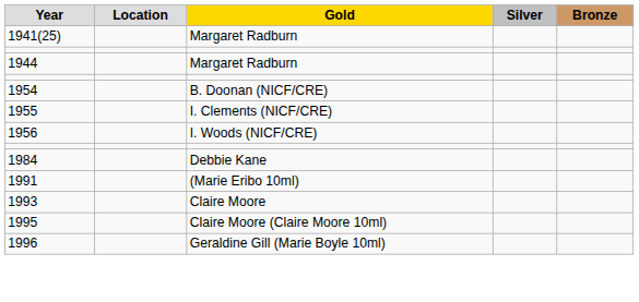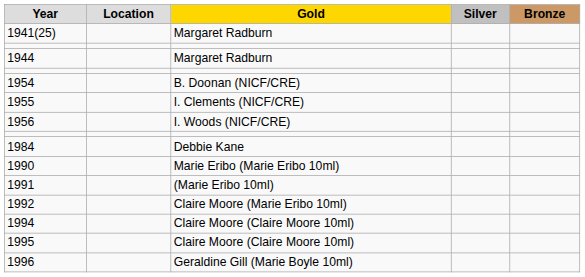+ row: 1990 | Marie Eribo (Marie Eribo 10ml)
+ row: 1992 | Claire Moore (Marie Eribo 10ml)
- row: 1993 | Claire Moore
+ row: 1994 | Claire Moore (Claire Moore 10ml)
